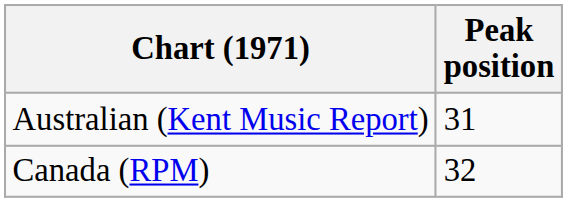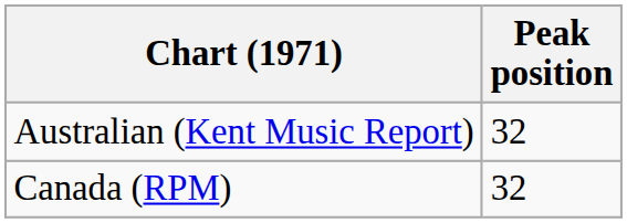Australian (Kent Music Report) | Peak position: 31 -> 32
